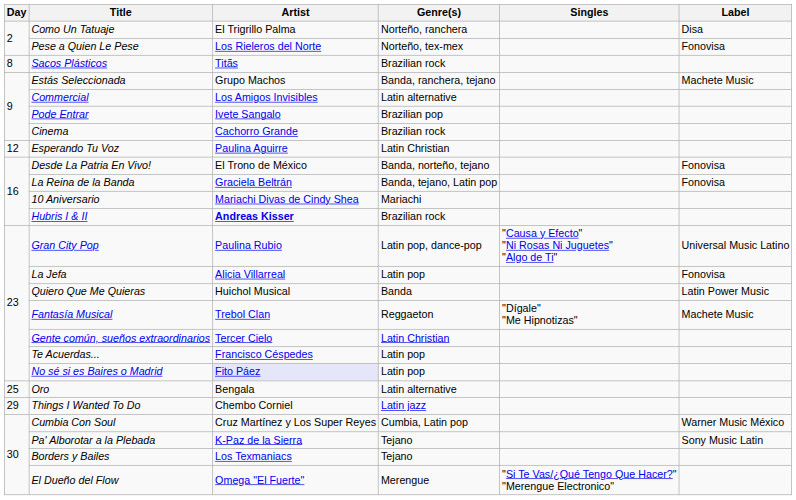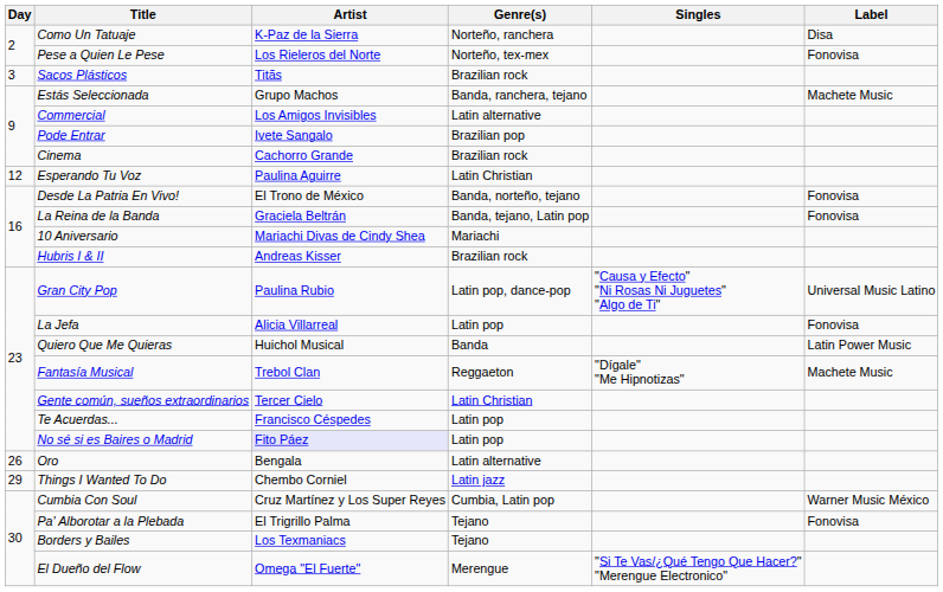Como Un Tatuaje | Artist: El Trigrillo Palma -> K-Paz de la Sierra
Sacos Plásticos | Day: 8 -> 3
Hubris I & II | Artist: bold -> normal
Oro | Day: 25 -> 26
Pa' Alborotar a la Plebada | Artist: K-Paz de la Sierra -> El Trigrillo Palma
Pa' Alborotar a la Plebada | Label: Sony Music Latin -> Fonovisa
